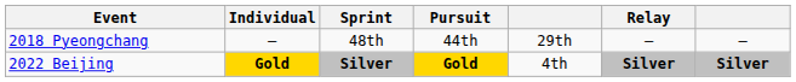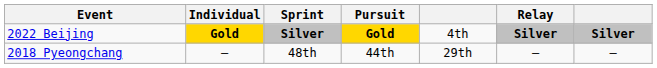rows swapped: 2018 Pyeongchang <-> 2022 Beijing
